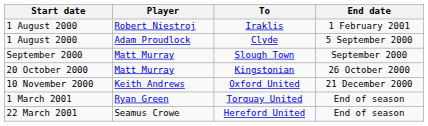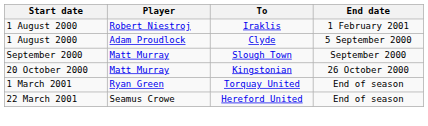- row: 10 November 2000 | Keith Andrews | Oxford United | 21 December 2000
